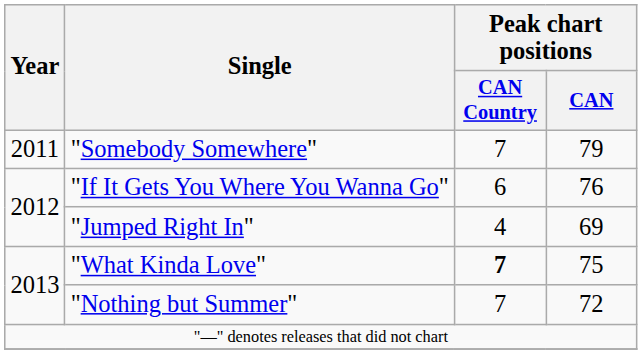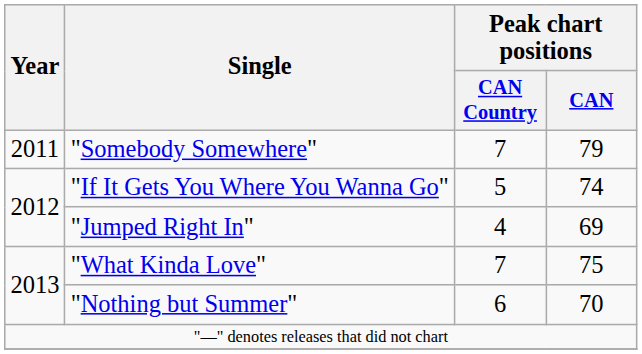"If It Gets You Where You Wanna Go" | Peak chart positions / CAN Country: 6 -> 5
"If It Gets You Where You Wanna Go" | Peak chart positions / CAN: 76 -> 74
"What Kinda Love" | Peak chart positions / CAN Country: bold -> normal
"Nothing but Summer" | Peak chart positions / CAN Country: 7 -> 6
"Nothing but Summer" | Peak chart positions / CAN: 72 -> 70
